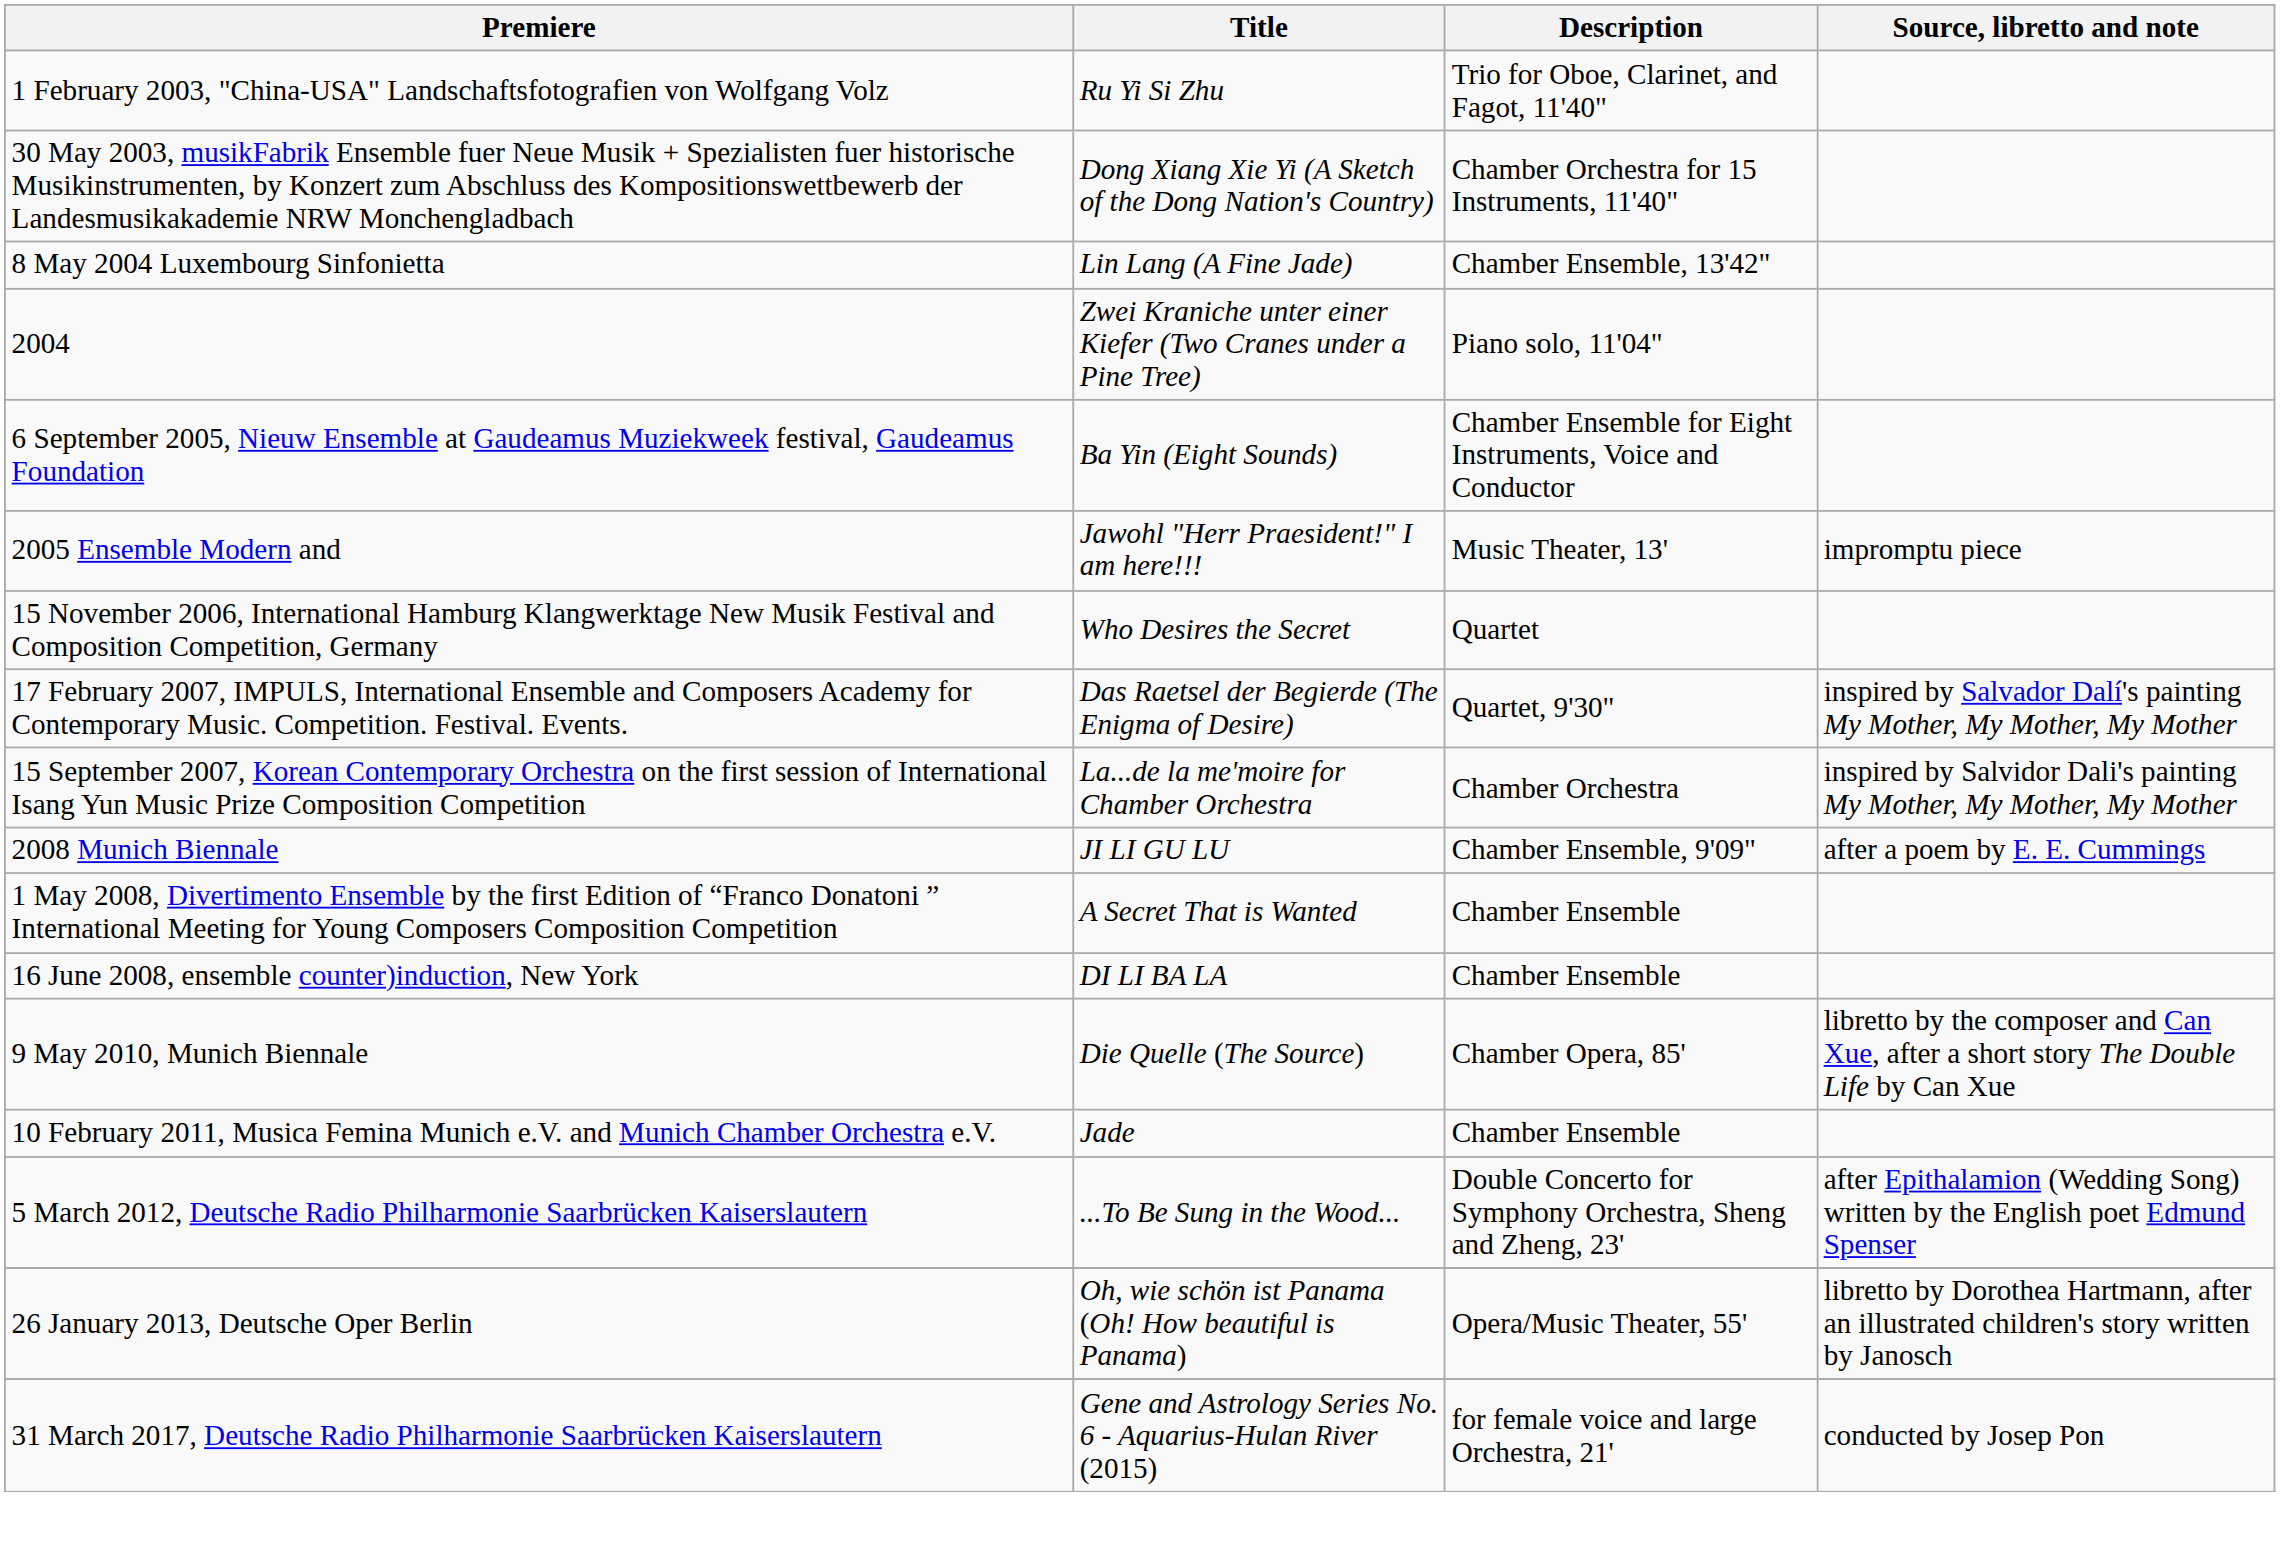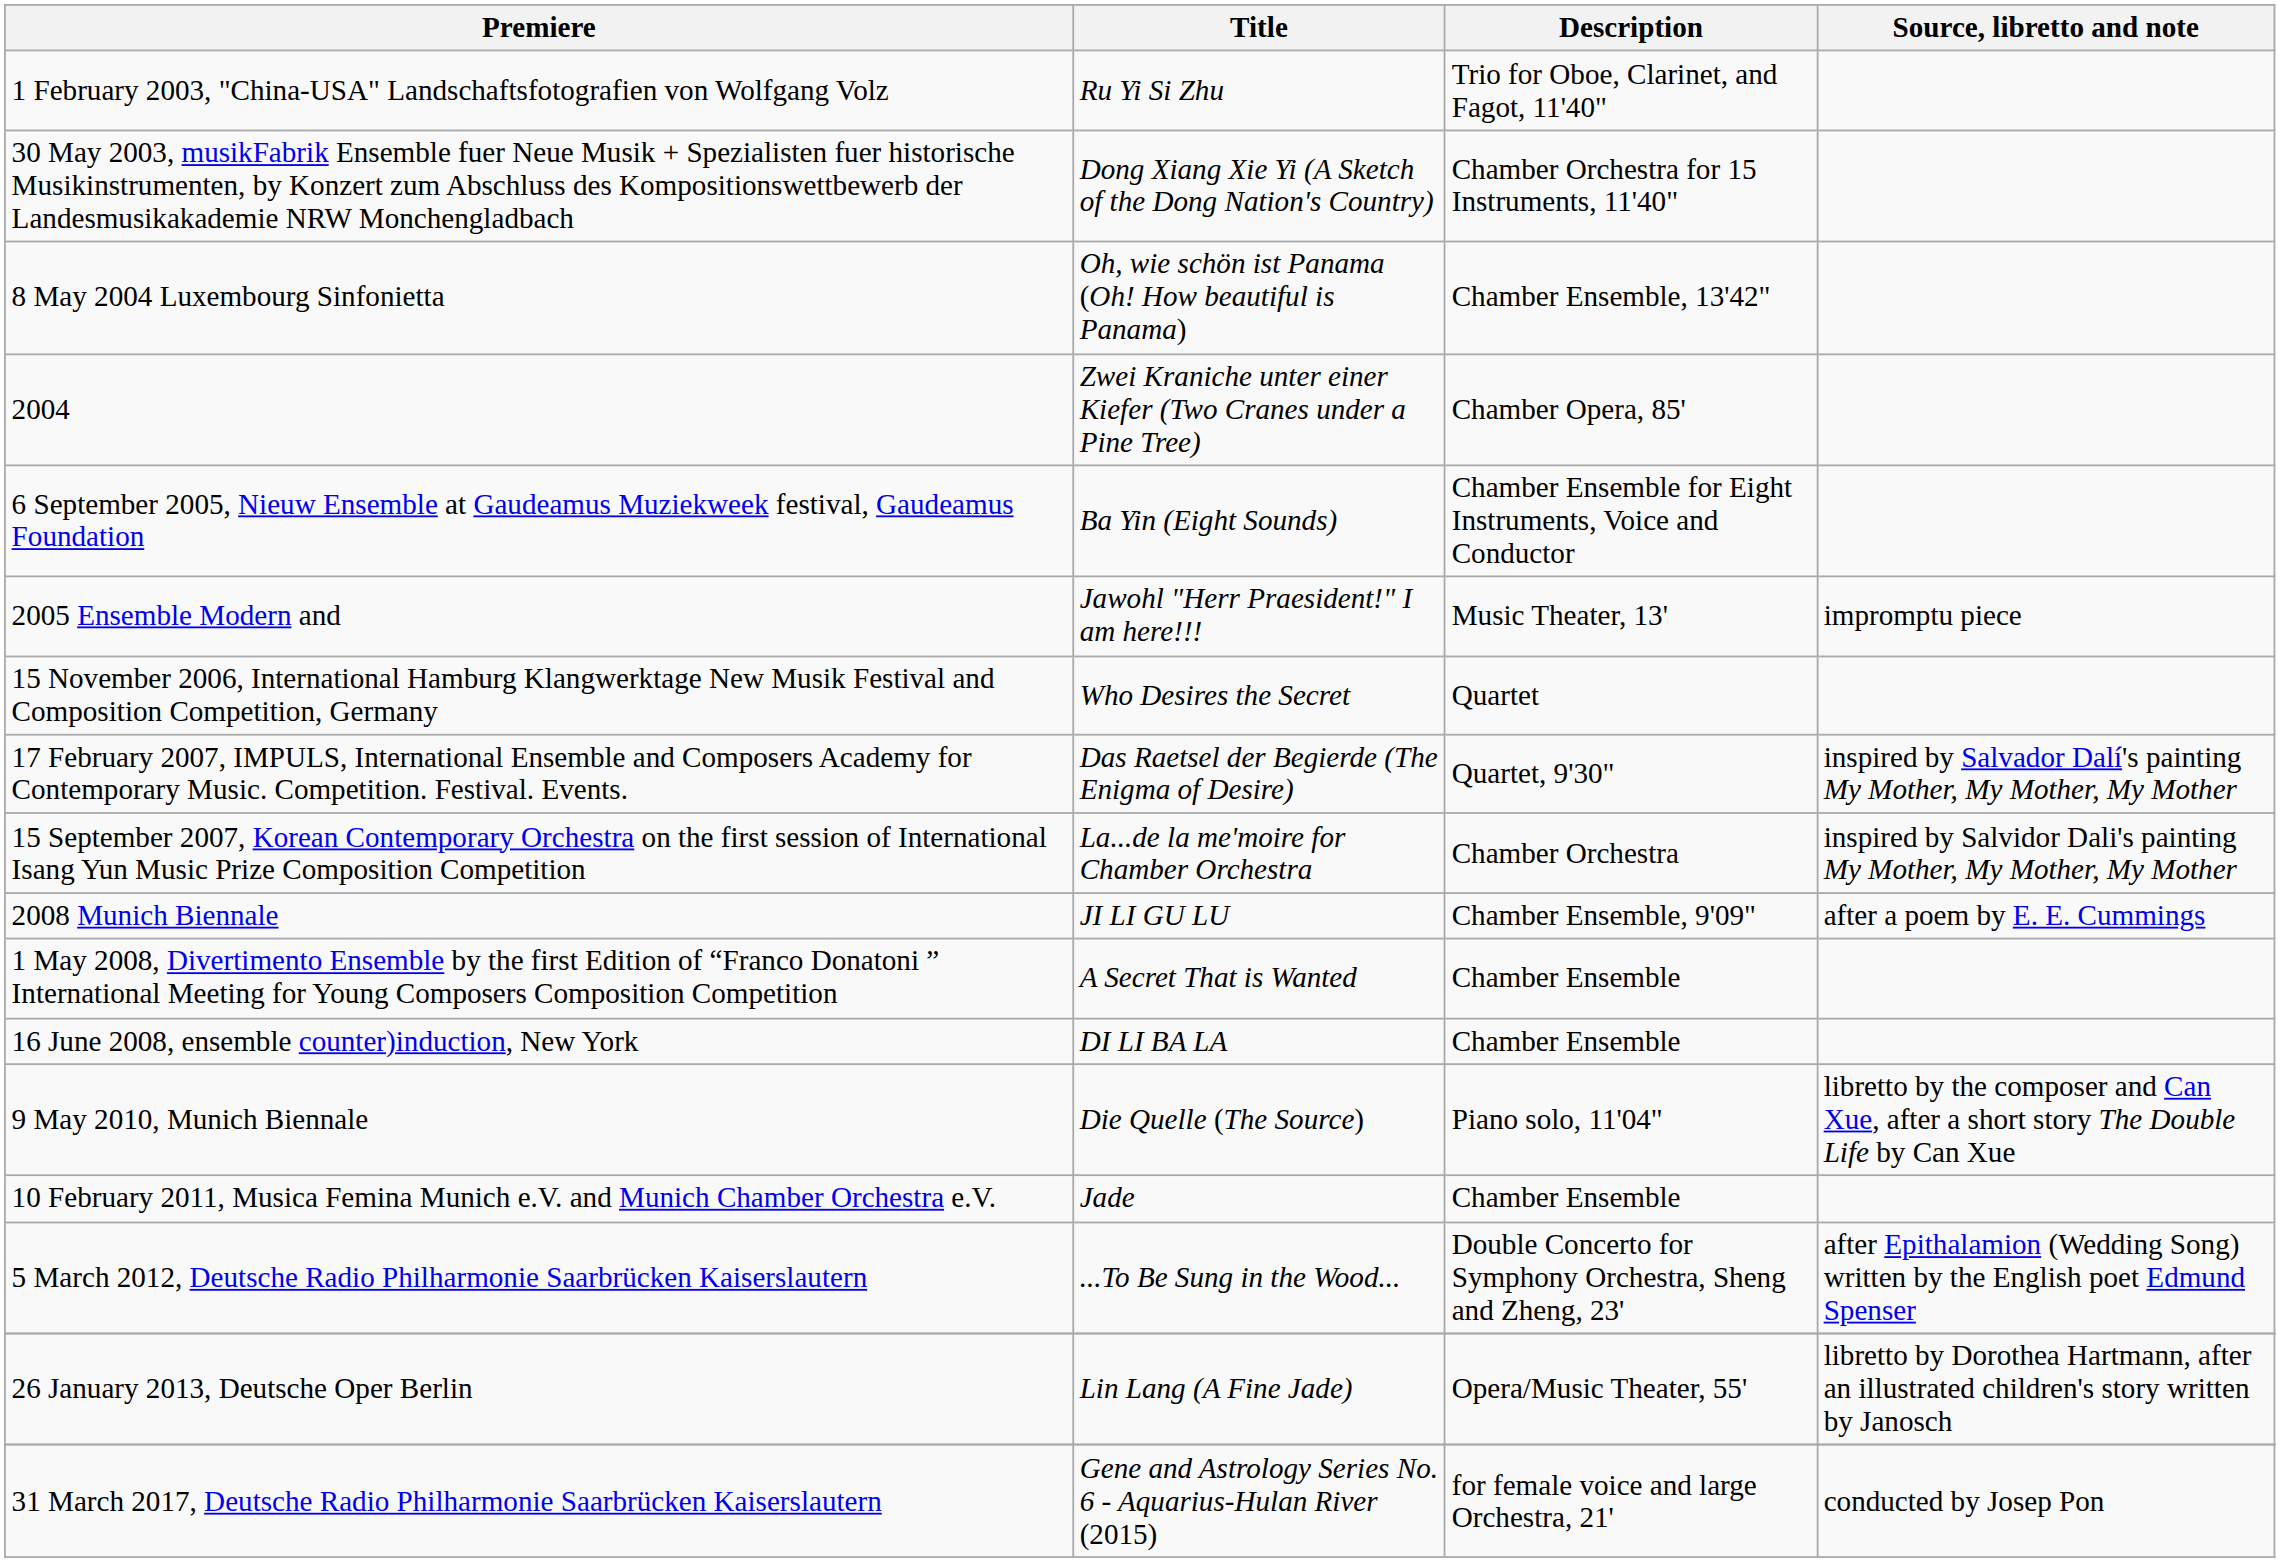8 May 2004 Luxembourg Sinfonietta | Title: Lin Lang (A Fine Jade) -> Oh, wie schön ist Panama (Oh! How beautiful is Panama)
2004 | Description: Piano solo, 11'04" -> Chamber Opera, 85'
9 May 2010, Munich Biennale | Description: Chamber Opera, 85' -> Piano solo, 11'04"
26 January 2013, Deutsche Oper Berlin | Title: Oh, wie schön ist Panama (Oh! How beautiful is Panama) -> Lin Lang (A Fine Jade)
